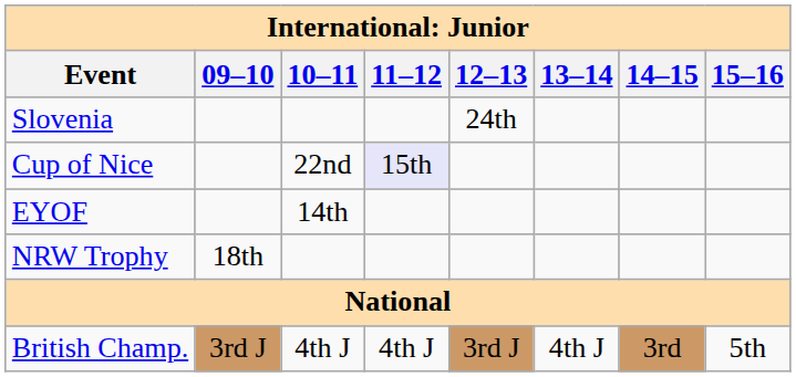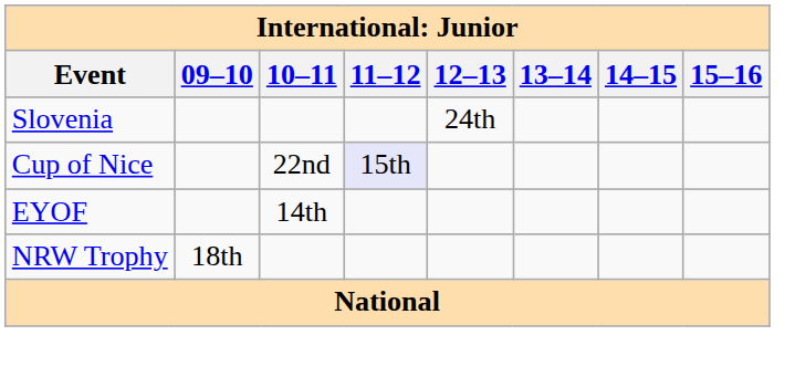- row: British Champ. | 3rd J | 4th J | 4th J | 3rd J | 4th J | 3rd | 5th
